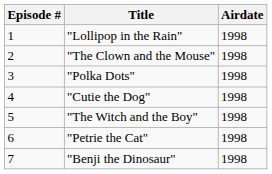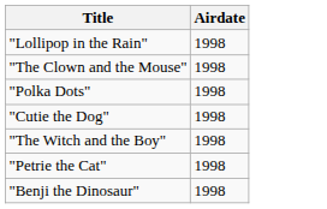- column: Episode # | 1 | 2 | 3 | 4 | 5 | 6 | 7
